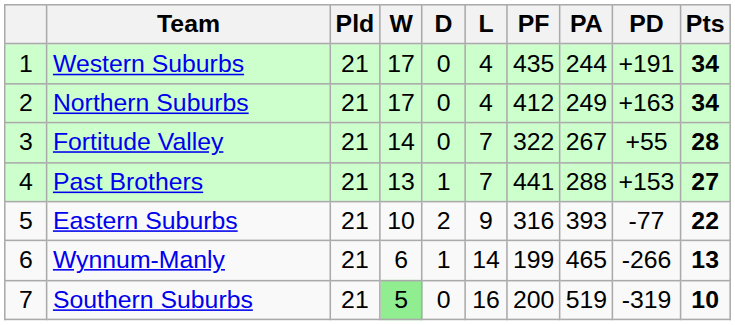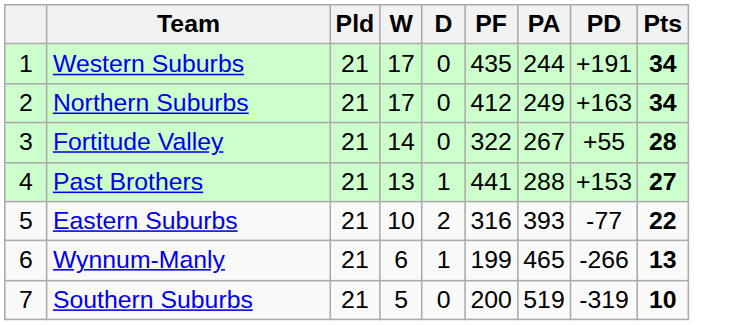- column: L | 4 | 4 | 7 | 7 | 9 | 14 | 16
Southern Suburbs | W: lightgreen background -> no background
